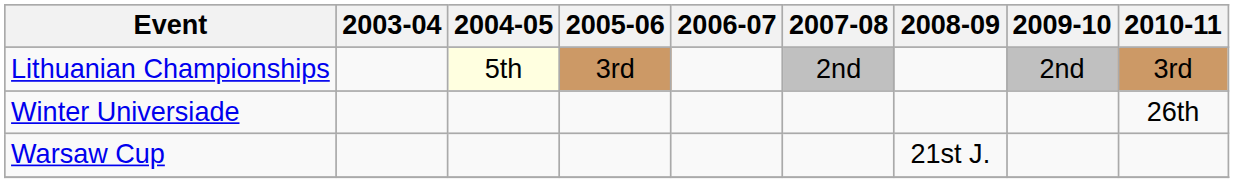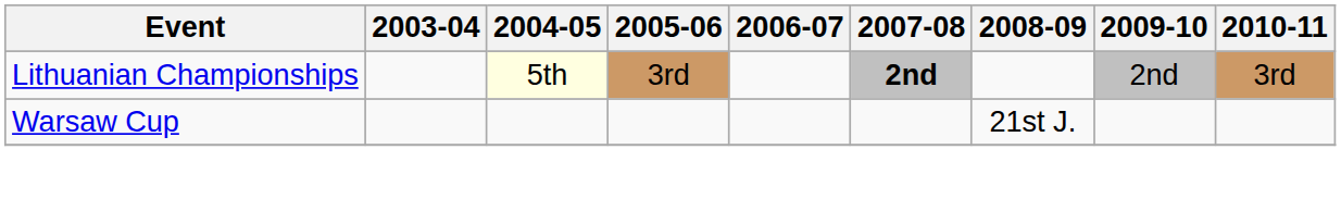Lithuanian Championships | 2007-08: normal -> bold
- row: Winter Universiade | 26th
